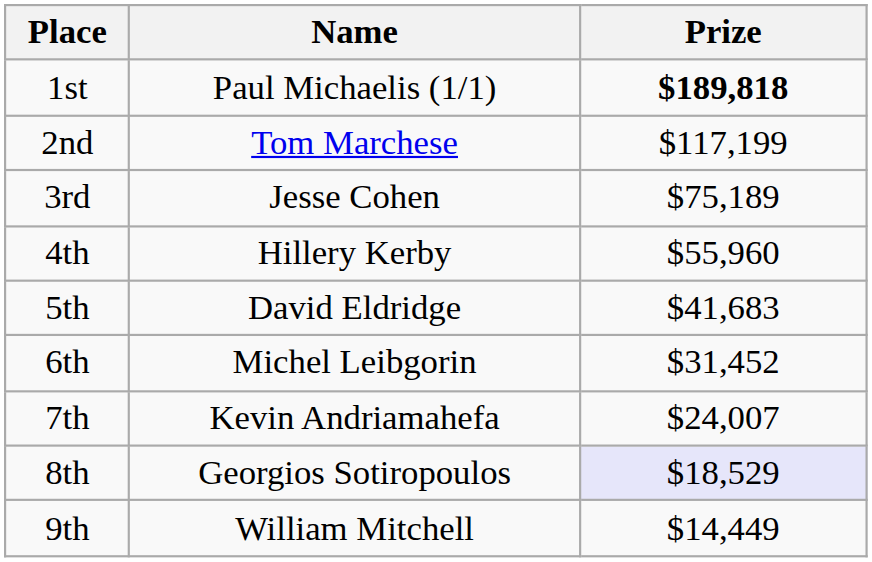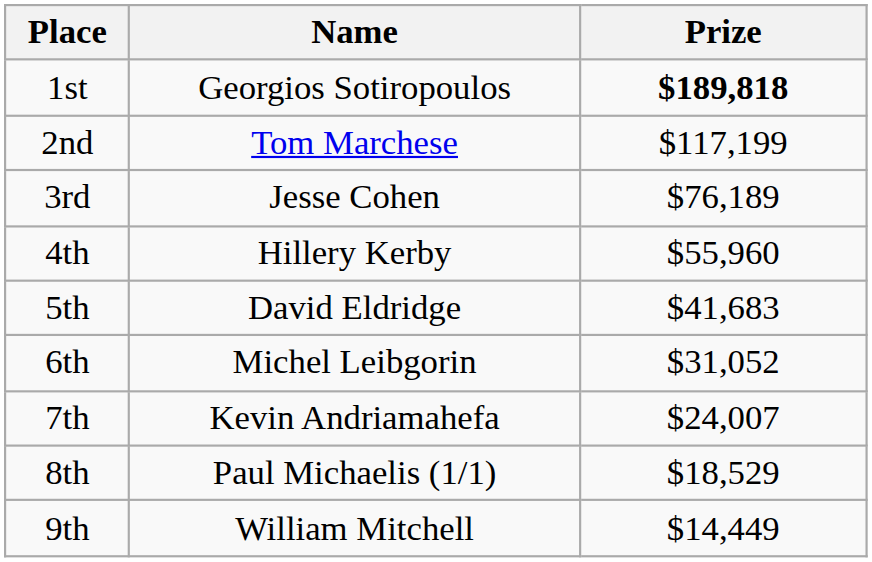1st | Name: Paul Michaelis (1/1) -> Georgios Sotiropoulos
3rd | Prize: $75,189 -> $76,189
6th | Prize: $31,452 -> $31,052
8th | Name: Georgios Sotiropoulos -> Paul Michaelis (1/1)
8th | Prize: lavender background -> no background
